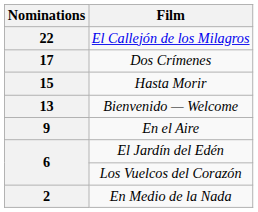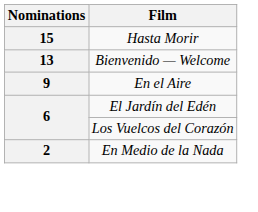- row: 22 | El Callejón de los Milagros
- row: 17 | Dos Crímenes
